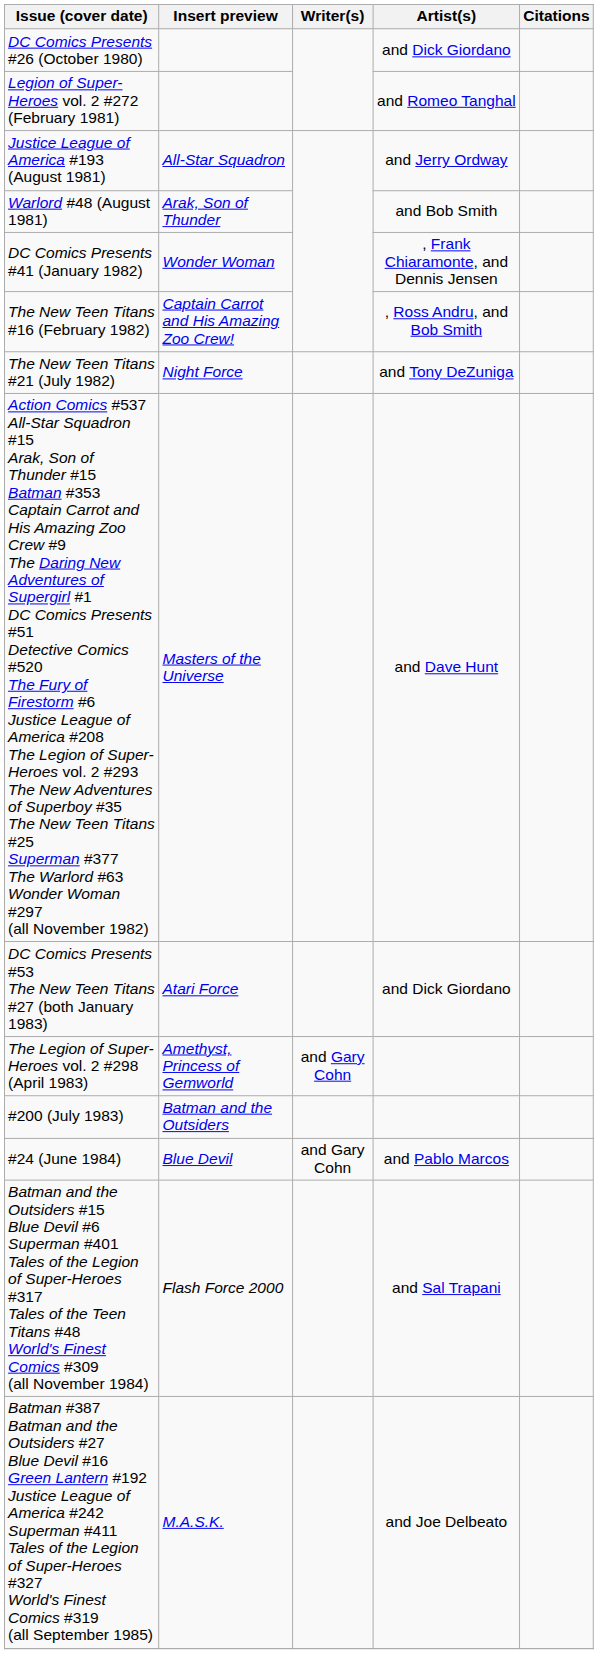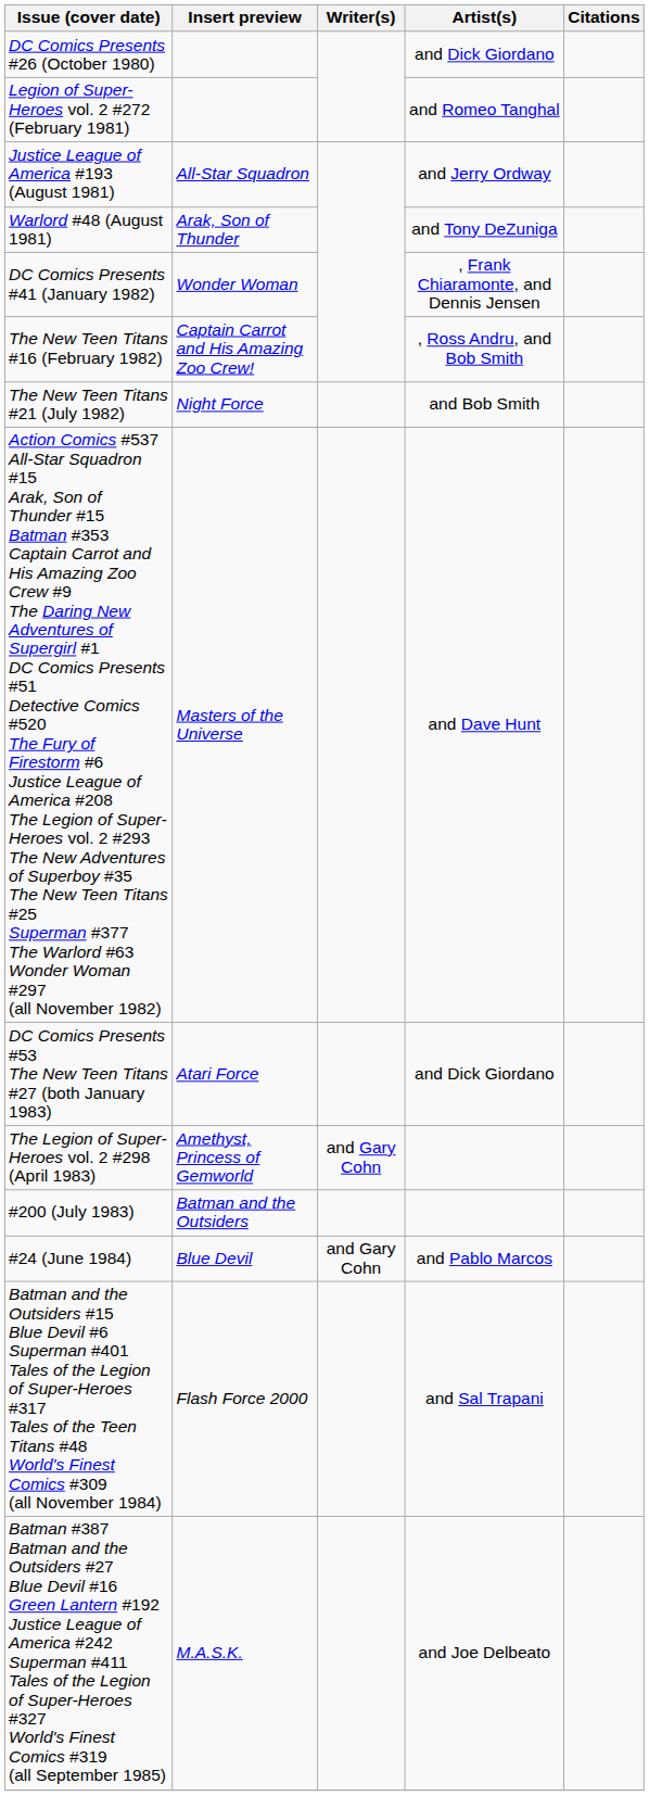Warlord #48 (August 1981) | Artist(s): and Bob Smith -> and Tony DeZuniga
The New Teen Titans #21 (July 1982) | Artist(s): and Tony DeZuniga -> and Bob Smith
